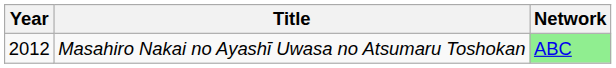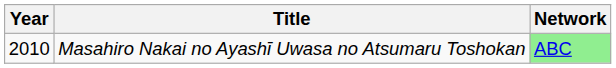Masahiro Nakai no Ayashī Uwasa no Atsumaru Toshokan | Year: 2012 -> 2010
